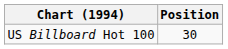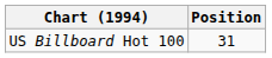US Billboard Hot 100 | Position: 30 -> 31
